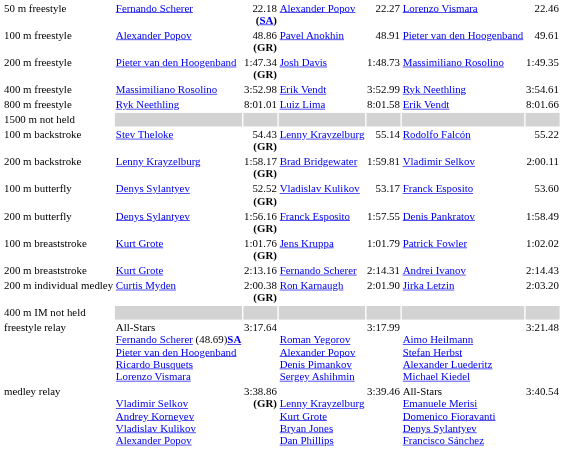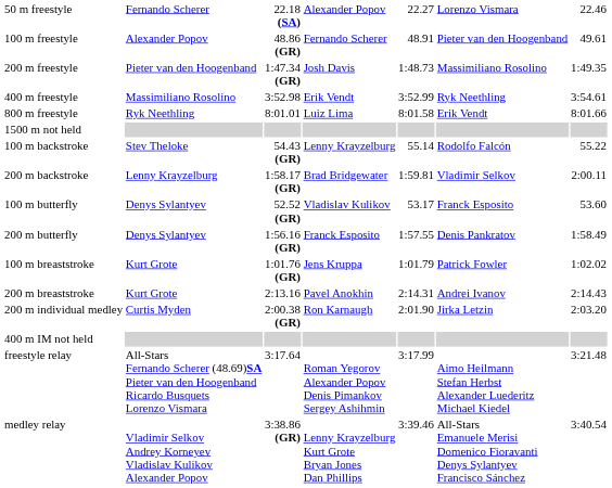100 m freestyle | column 4: Pavel Anokhin -> Fernando Scherer
200 m breaststroke | column 4: Fernando Scherer -> Pavel Anokhin
